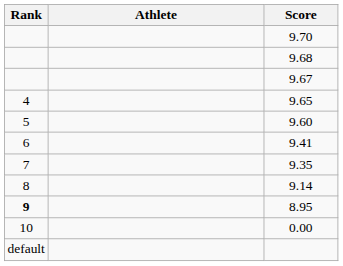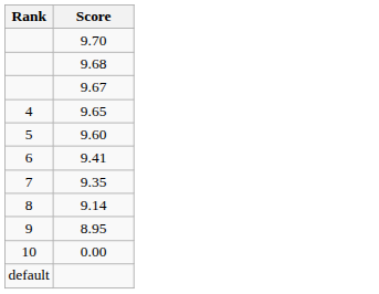- column: Athlete
8.95 | Rank: bold -> normal
